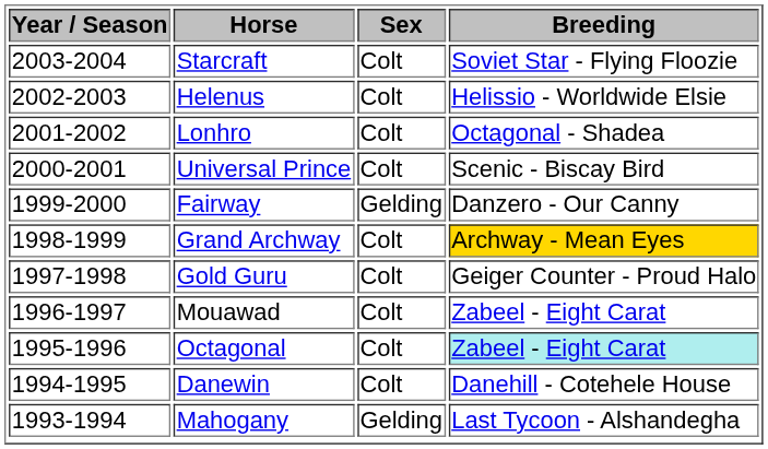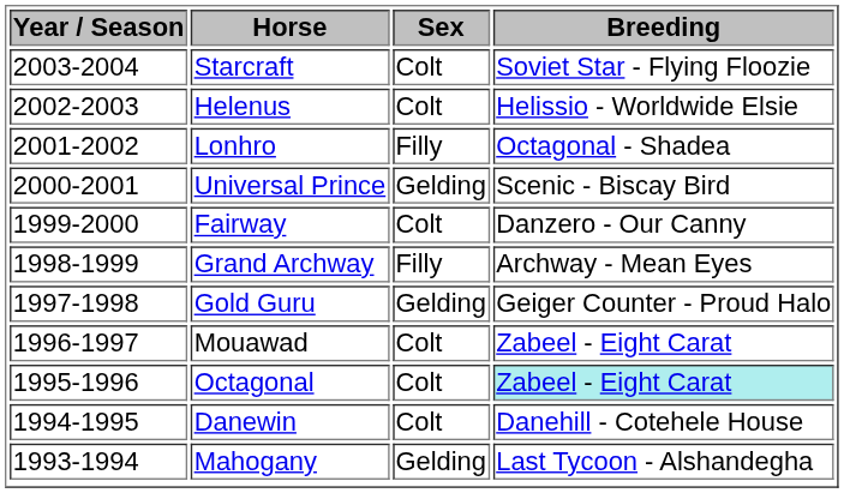Lonhro | Sex: Colt -> Filly
Universal Prince | Sex: Colt -> Gelding
Fairway | Sex: Gelding -> Colt
Grand Archway | Sex: Colt -> Filly
Grand Archway | Breeding: gold background -> no background
Gold Guru | Sex: Colt -> Gelding
